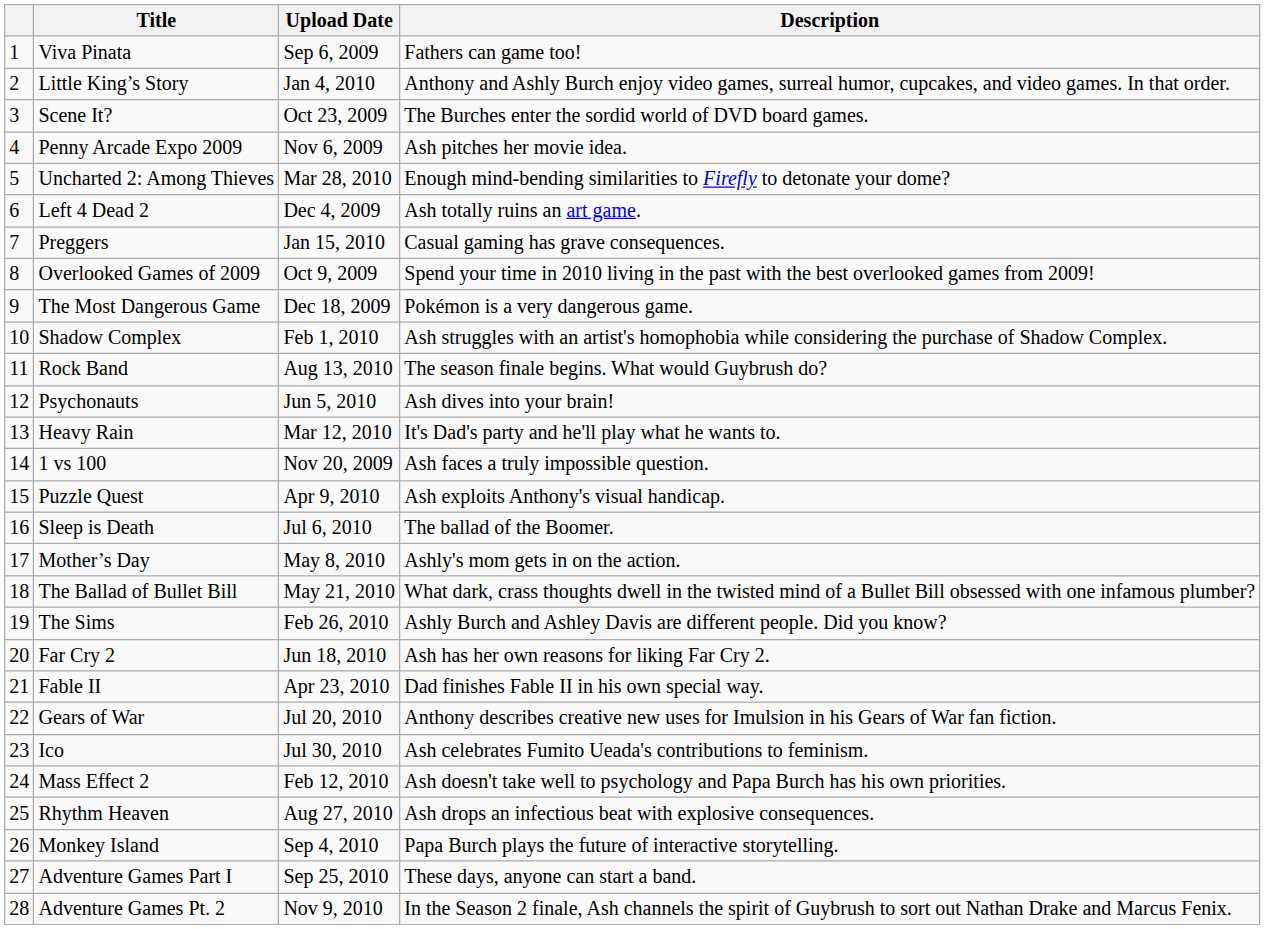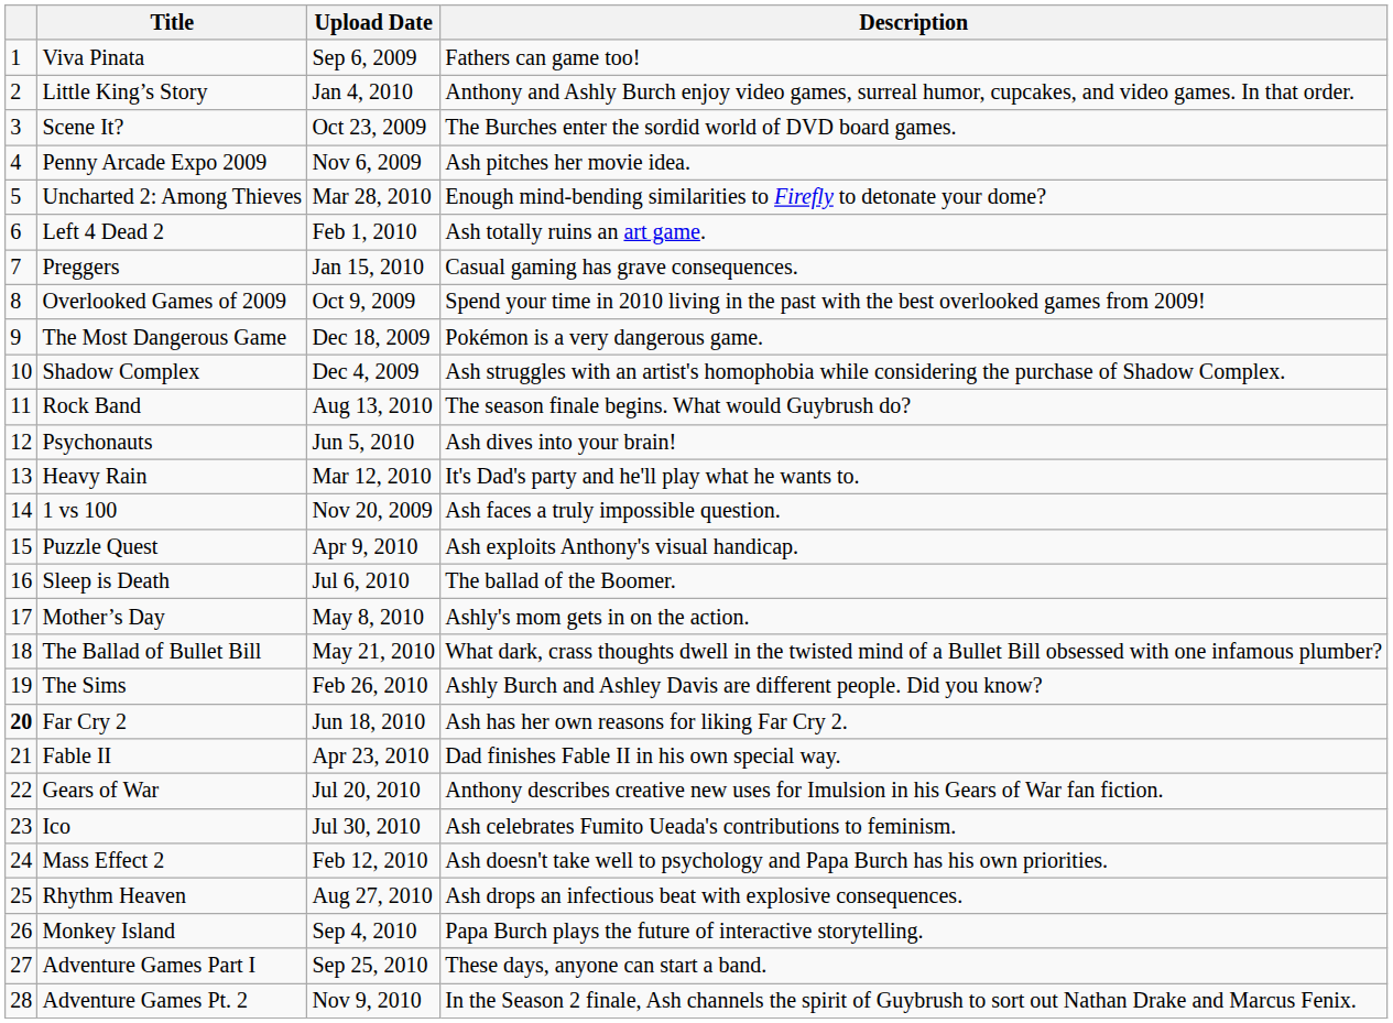Left 4 Dead 2 | Upload Date: Dec 4, 2009 -> Feb 1, 2010
Shadow Complex | Upload Date: Feb 1, 2010 -> Dec 4, 2009
Far Cry 2 | column 1: normal -> bold
